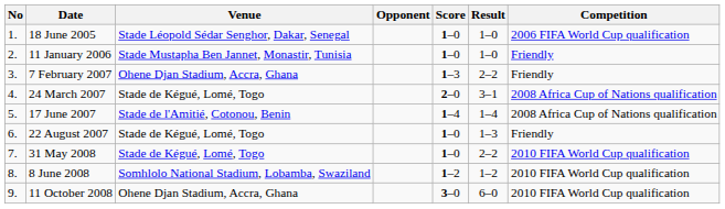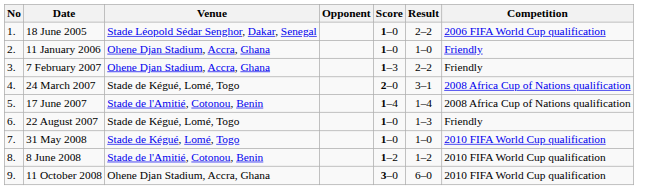18 June 2005 | Result: 1–0 -> 2–2
11 January 2006 | Venue: Stade Mustapha Ben Jannet, Monastir, Tunisia -> Ohene Djan Stadium, Accra, Ghana
31 May 2008 | Result: 2–2 -> 1–0
8 June 2008 | Venue: Somhlolo National Stadium, Lobamba, Swaziland -> Stade de l'Amitié, Cotonou, Benin
